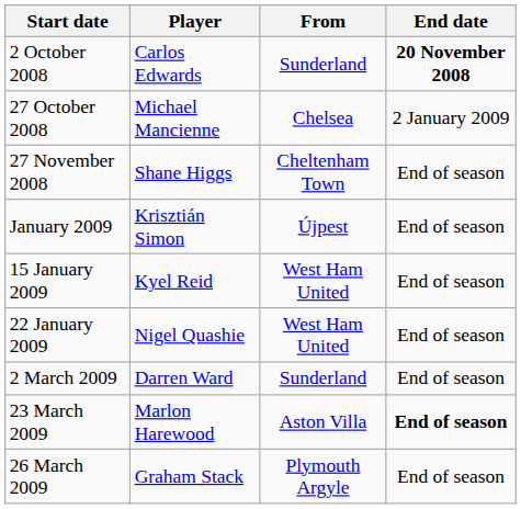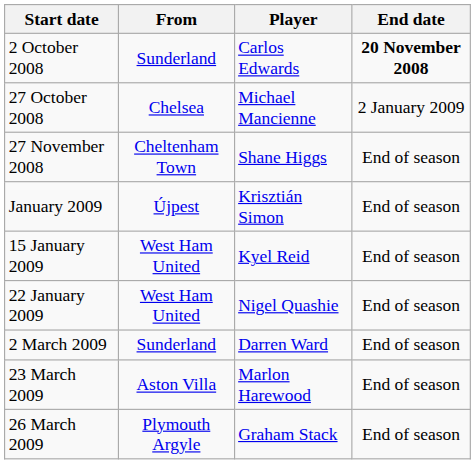columns swapped: Player <-> From
23 March 2009 | End date: bold -> normal
